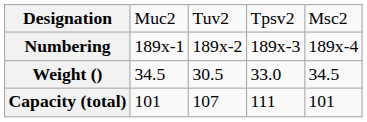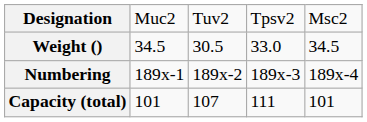rows swapped: Numbering <-> Weight ()
